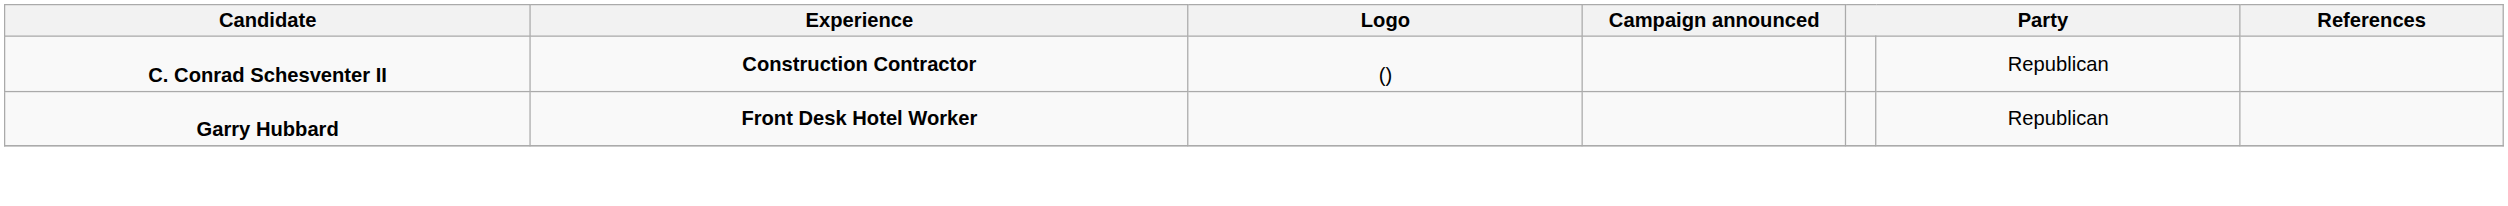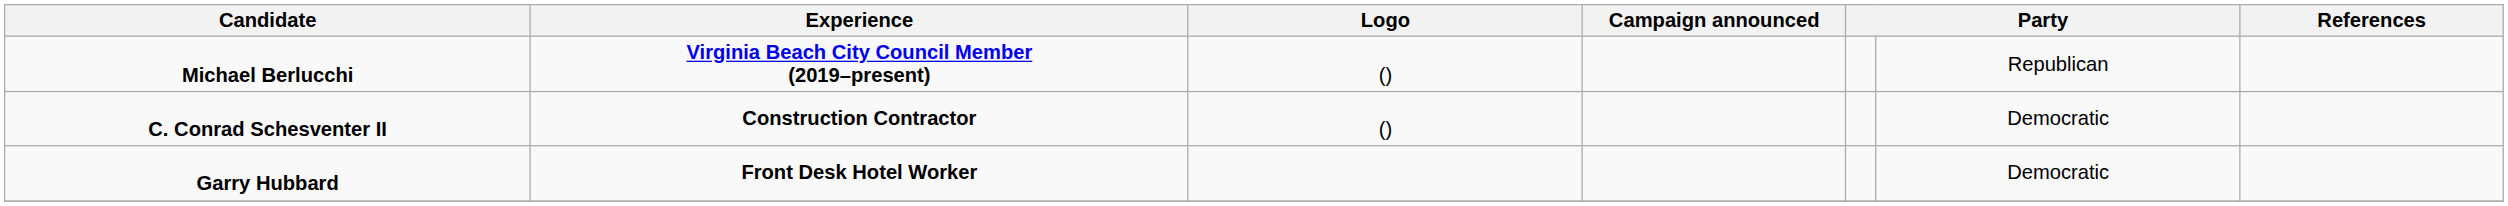+ row: Michael Berlucchi | Virginia Beach City Council Member (2019–present) | () | Republican
C. Conrad Schesventer II | column 6: Republican -> Democratic
Garry Hubbard | column 6: Republican -> Democratic
